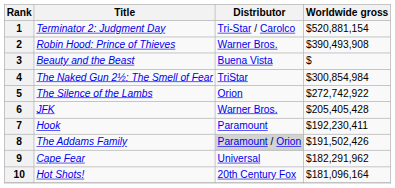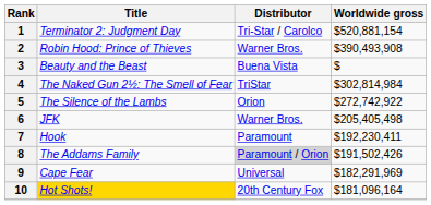4 | Worldwide gross: $300,854,984 -> $302,814,984
6 | Worldwide gross: $205,405,428 -> $205,405,498
9 | Worldwide gross: $182,291,962 -> $182,291,969
10 | Title: no background -> gold background
